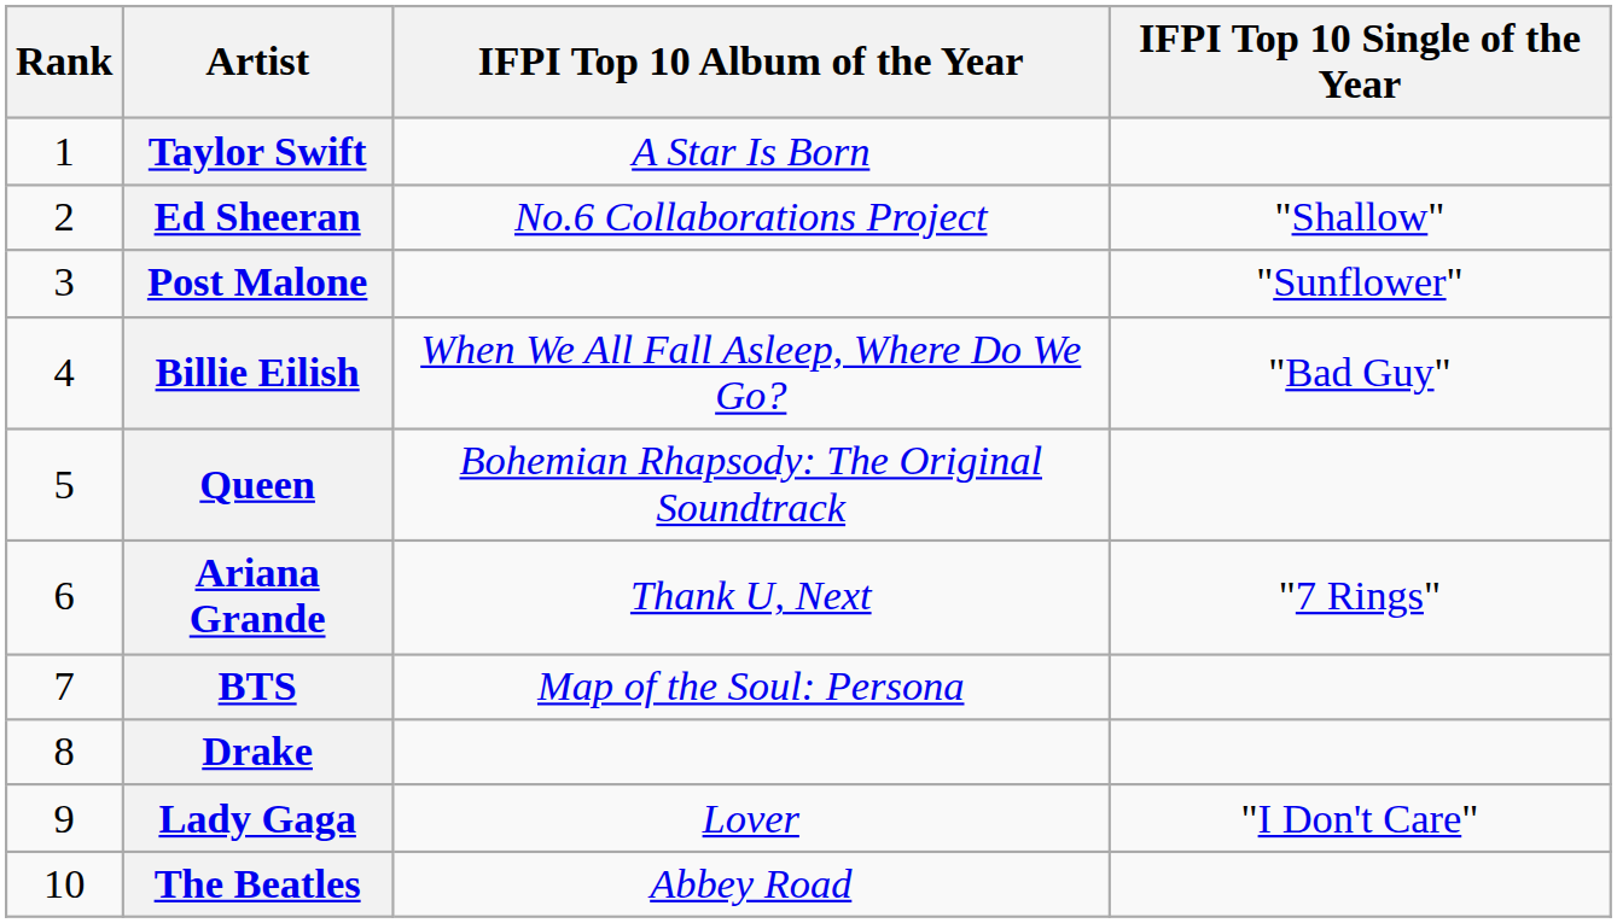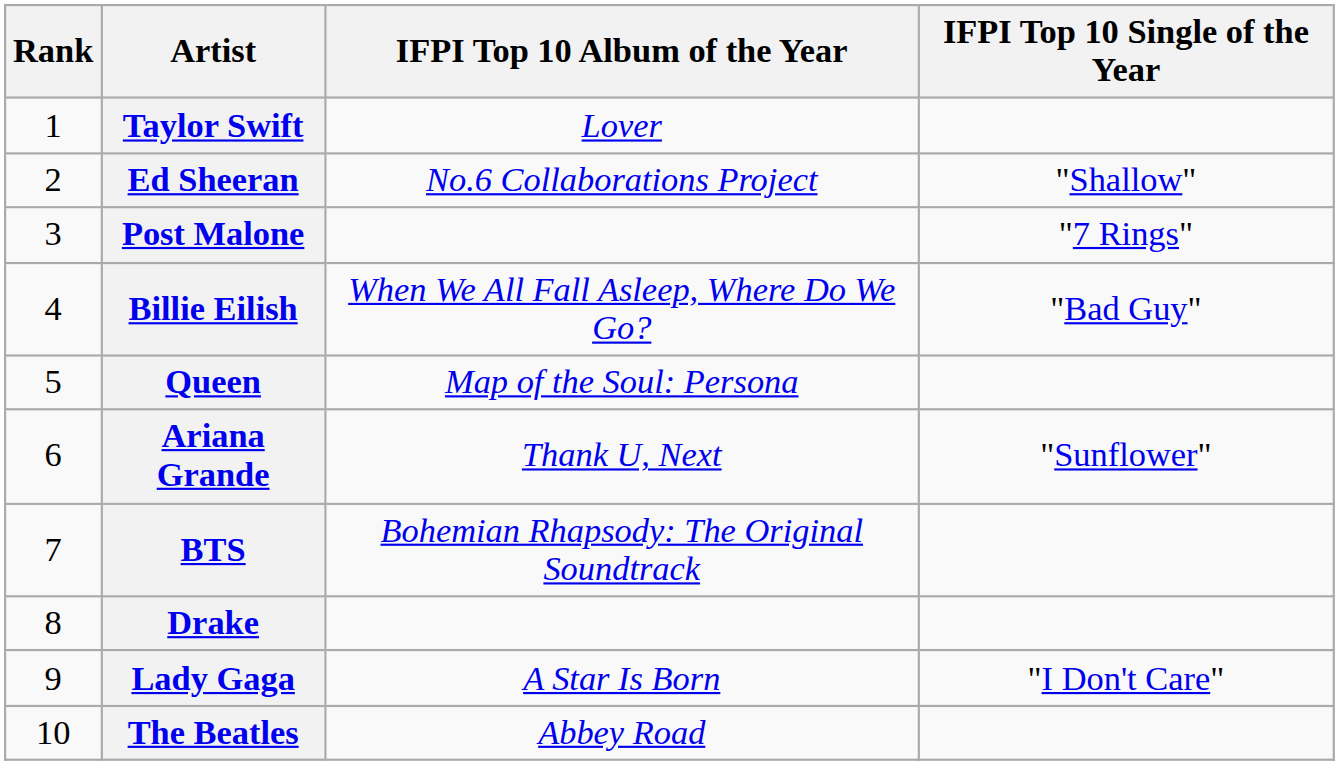Taylor Swift | IFPI Top 10 Album of the Year: A Star Is Born -> Lover
Post Malone | IFPI Top 10 Single of the Year: "Sunflower" -> "7 Rings"
Queen | IFPI Top 10 Album of the Year: Bohemian Rhapsody: The Original Soundtrack -> Map of the Soul: Persona
Ariana Grande | IFPI Top 10 Single of the Year: "7 Rings" -> "Sunflower"
BTS | IFPI Top 10 Album of the Year: Map of the Soul: Persona -> Bohemian Rhapsody: The Original Soundtrack
Lady Gaga | IFPI Top 10 Album of the Year: Lover -> A Star Is Born
